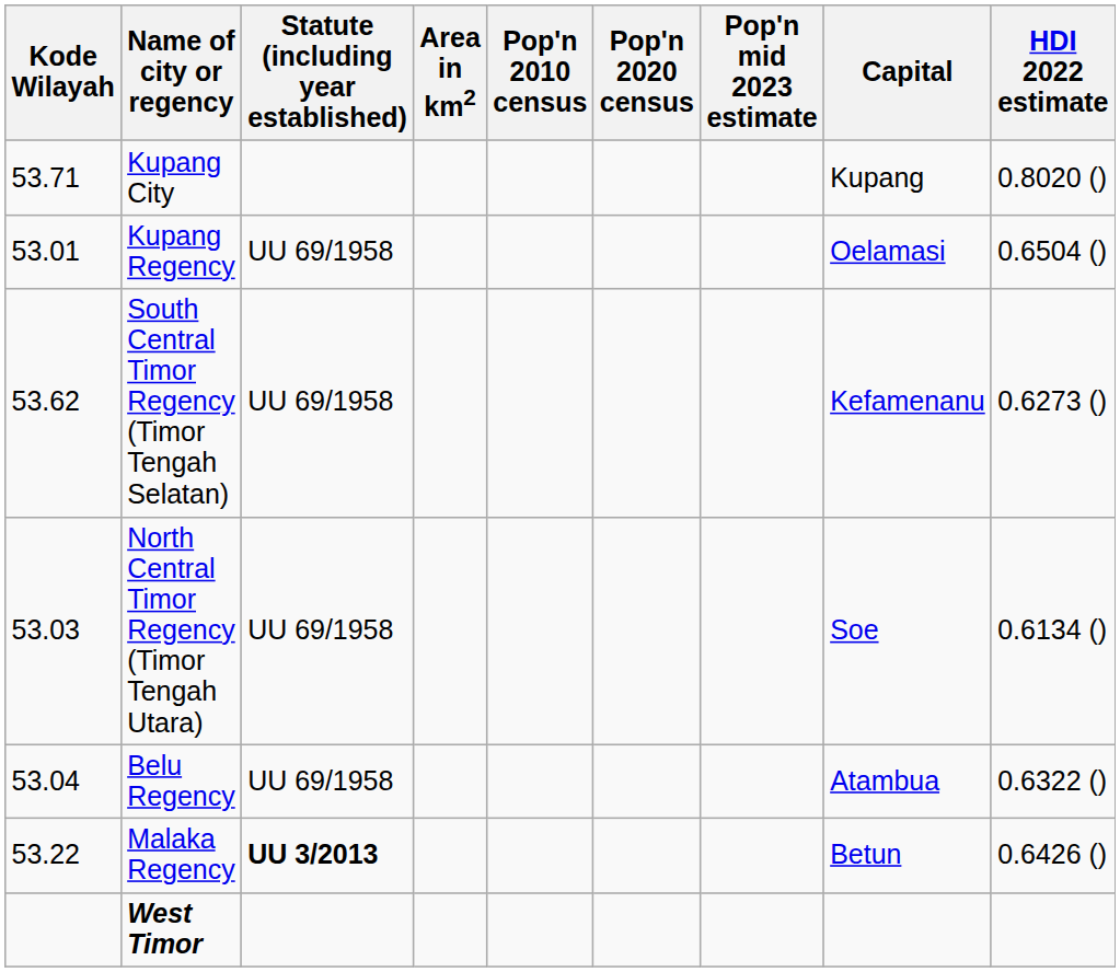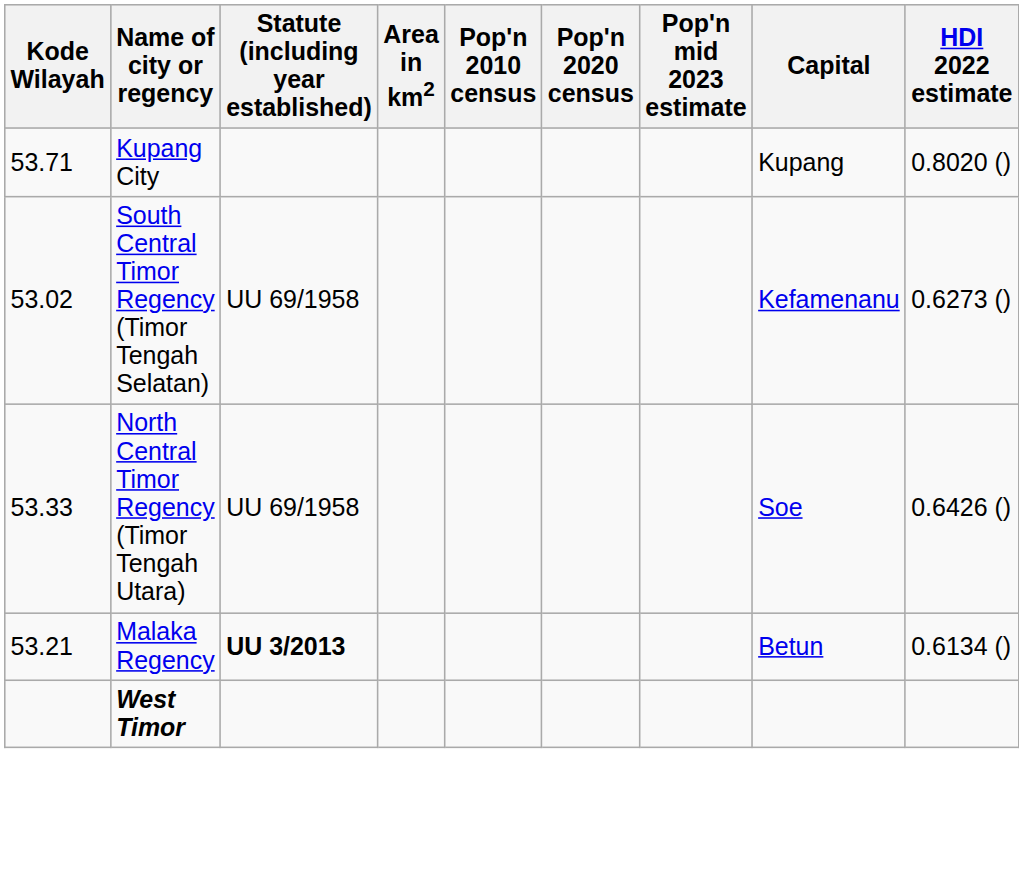- row: 53.01 | Kupang Regency | UU 69/1958 | Oelamasi | 0.6504 ()
South Central Timor Regency (Timor Tengah Selatan) | Kode Wilayah: 53.62 -> 53.02
North Central Timor Regency (Timor Tengah Utara) | Kode Wilayah: 53.03 -> 53.33
North Central Timor Regency (Timor Tengah Utara) | HDI 2022 estimate: 0.6134 () -> 0.6426 ()
- row: 53.04 | Belu Regency | UU 69/1958 | Atambua | 0.6322 ()
Malaka Regency | Kode Wilayah: 53.22 -> 53.21
Malaka Regency | HDI 2022 estimate: 0.6426 () -> 0.6134 ()
